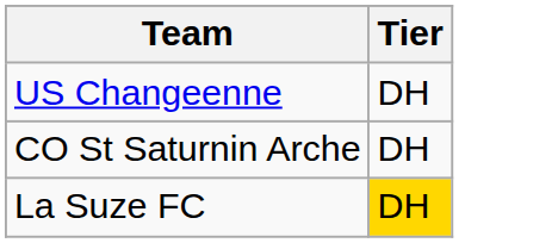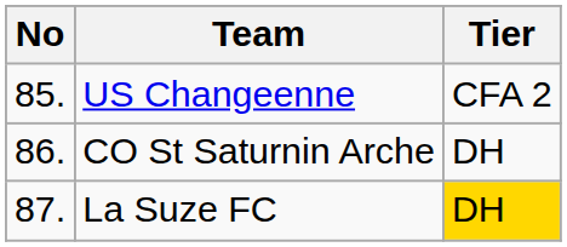+ column: No | 85. | 86. | 87.
US Changeenne | Tier: DH -> CFA 2
